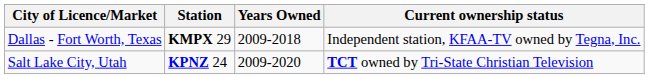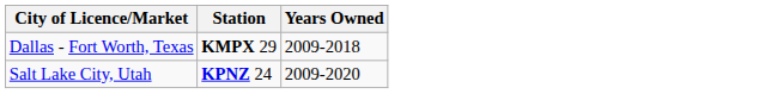- column: Current ownership status | Independent station, KFAA-TV owned by Tegna, Inc. | TCT owned by Tri-State Christian Television
